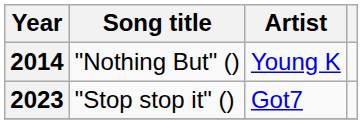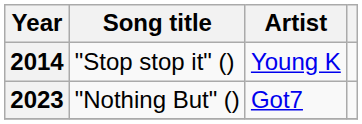2014 | Song title: "Nothing But" () -> "Stop stop it" ()
2023 | Song title: "Stop stop it" () -> "Nothing But" ()
